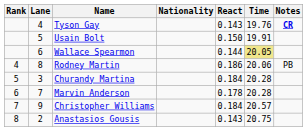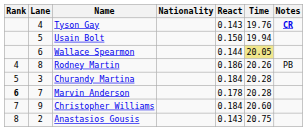Usain Bolt | Time: 19.91 -> 19.94
Rodney Martin | Time: 20.06 -> 20.26
Marvin Anderson | Rank: normal -> bold
Christopher Williams | Time: 20.57 -> 20.60
